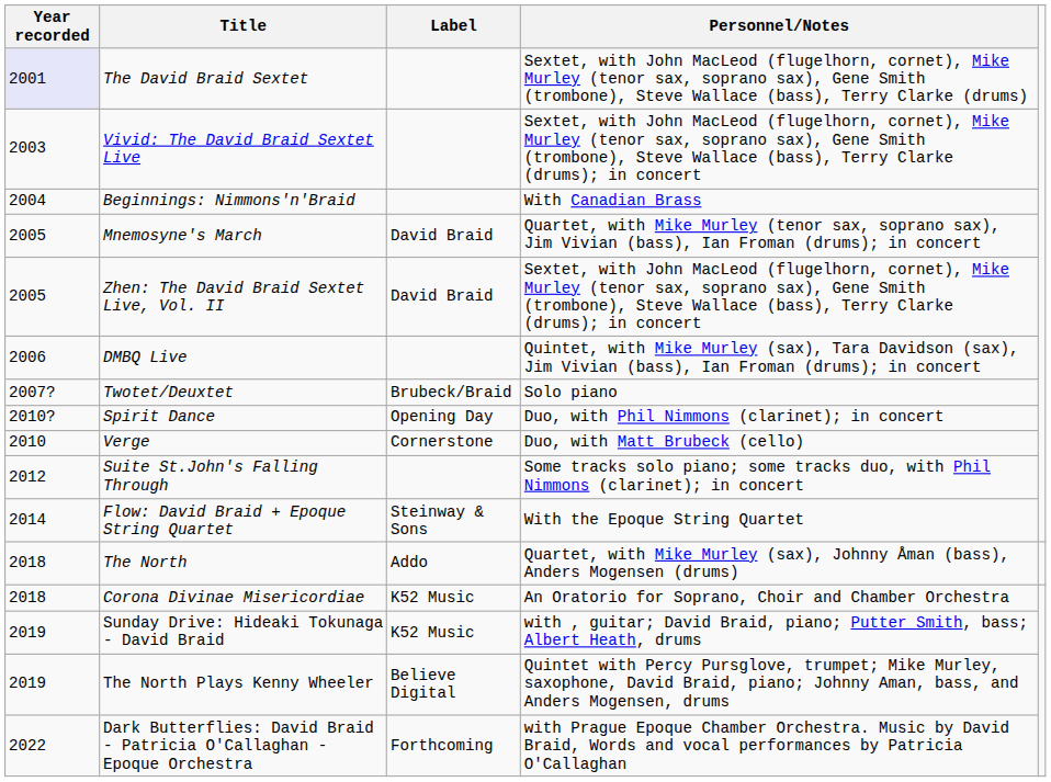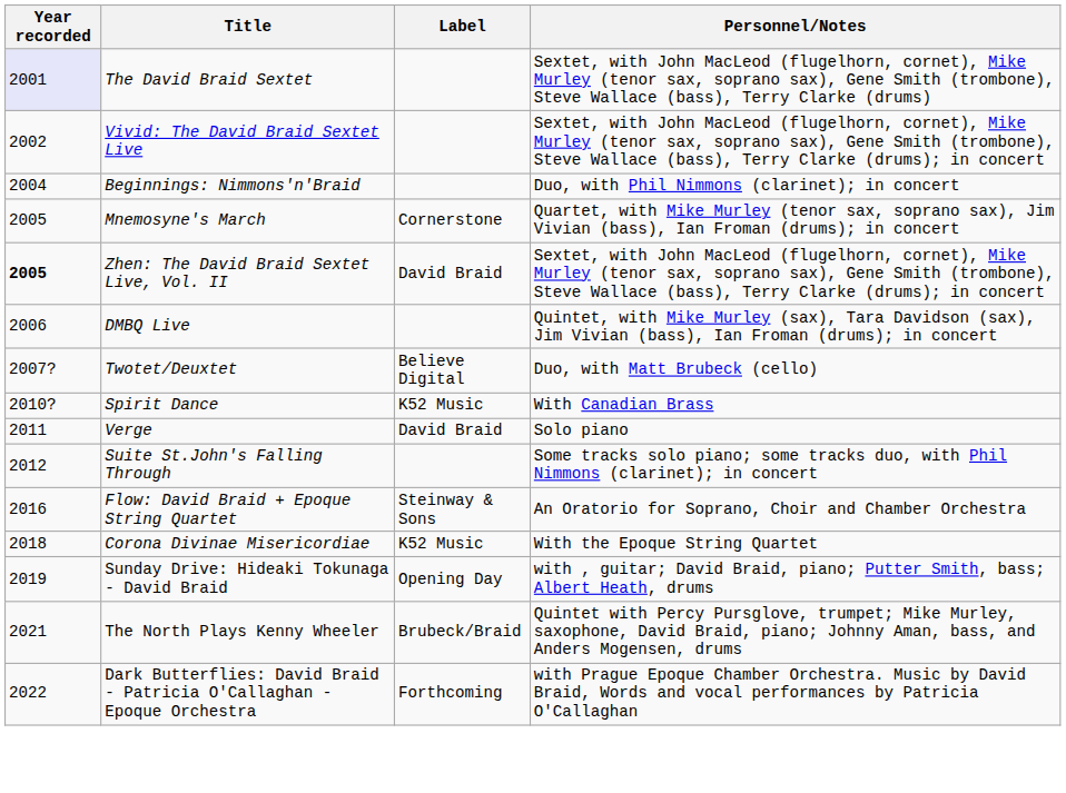Vivid: The David Braid Sextet Live | Year recorded: 2003 -> 2002
Beginnings: Nimmons'n'Braid | Personnel/Notes: With Canadian Brass -> Duo, with Phil Nimmons (clarinet); in concert
Mnemosyne's March | Label: David Braid -> Cornerstone
Zhen: The David Braid Sextet Live, Vol. II | Year recorded: normal -> bold
Twotet/Deuxtet | Label: Brubeck/Braid -> Believe Digital
Twotet/Deuxtet | Personnel/Notes: Solo piano -> Duo, with Matt Brubeck (cello)
Spirit Dance | Label: Opening Day -> K52 Music
Spirit Dance | Personnel/Notes: Duo, with Phil Nimmons (clarinet); in concert -> With Canadian Brass
Verge | Year recorded: 2010 -> 2011
Verge | Label: Cornerstone -> David Braid
Verge | Personnel/Notes: Duo, with Matt Brubeck (cello) -> Solo piano
Flow: David Braid + Epoque String Quartet | Year recorded: 2014 -> 2016
Flow: David Braid + Epoque String Quartet | Personnel/Notes: With the Epoque String Quartet -> An Oratorio for Soprano, Choir and Chamber Orchestra
- row: 2018 | The North | Addo | Quartet, with Mike Murley (sax), Johnny Åman (bass), Anders Mogensen (drums)
Corona Divinae Misericordiae | Personnel/Notes: An Oratorio for Soprano, Choir and Chamber Orchestra -> With the Epoque String Quartet
Sunday Drive: Hideaki Tokunaga - David Braid | Label: K52 Music -> Opening Day
The North Plays Kenny Wheeler | Year recorded: 2019 -> 2021
The North Plays Kenny Wheeler | Label: Believe Digital -> Brubeck/Braid
